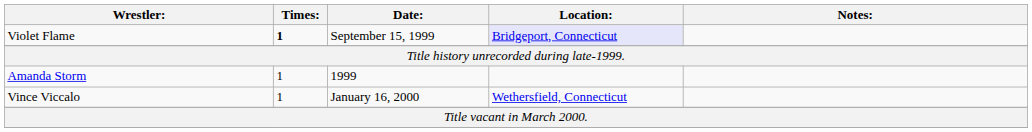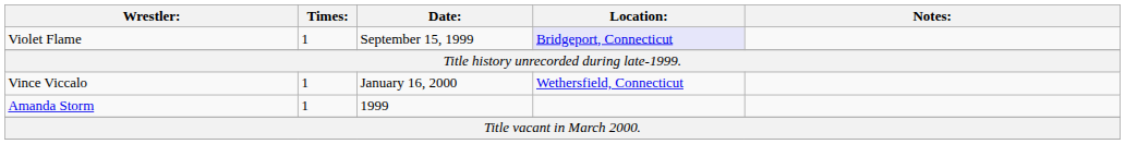Violet Flame | Times:: bold -> normal
rows swapped: Amanda Storm <-> Vince Viccalo
